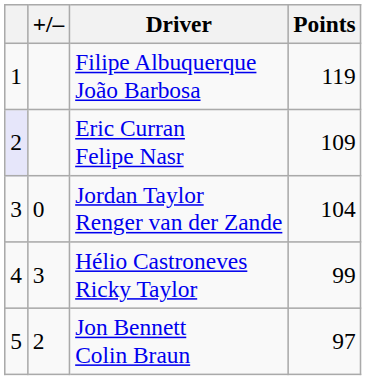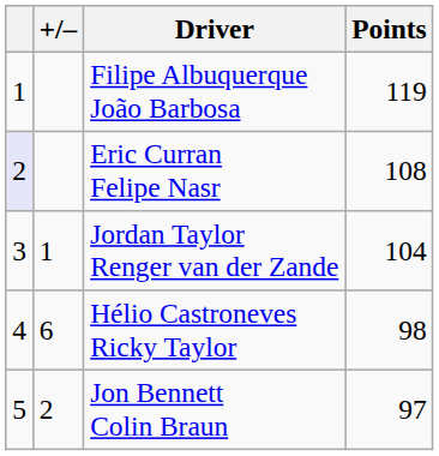Eric Curran Felipe Nasr | Points: 109 -> 108
Jordan Taylor Renger van der Zande | +/–: 0 -> 1
Hélio Castroneves Ricky Taylor | +/–: 3 -> 6
Hélio Castroneves Ricky Taylor | Points: 99 -> 98
